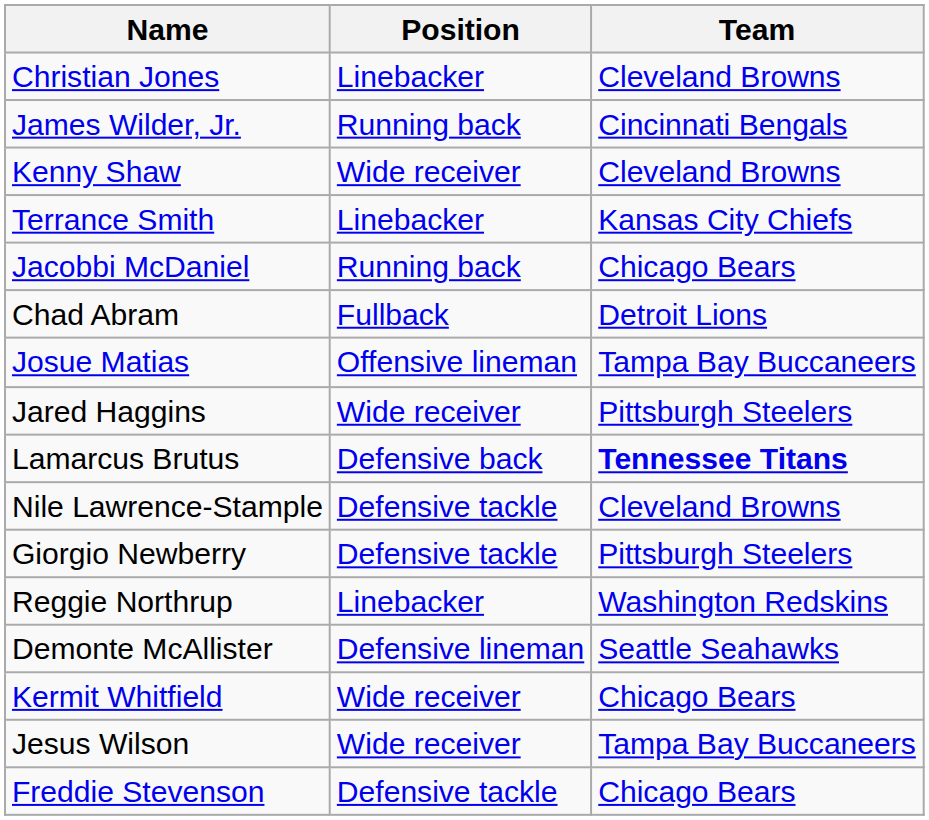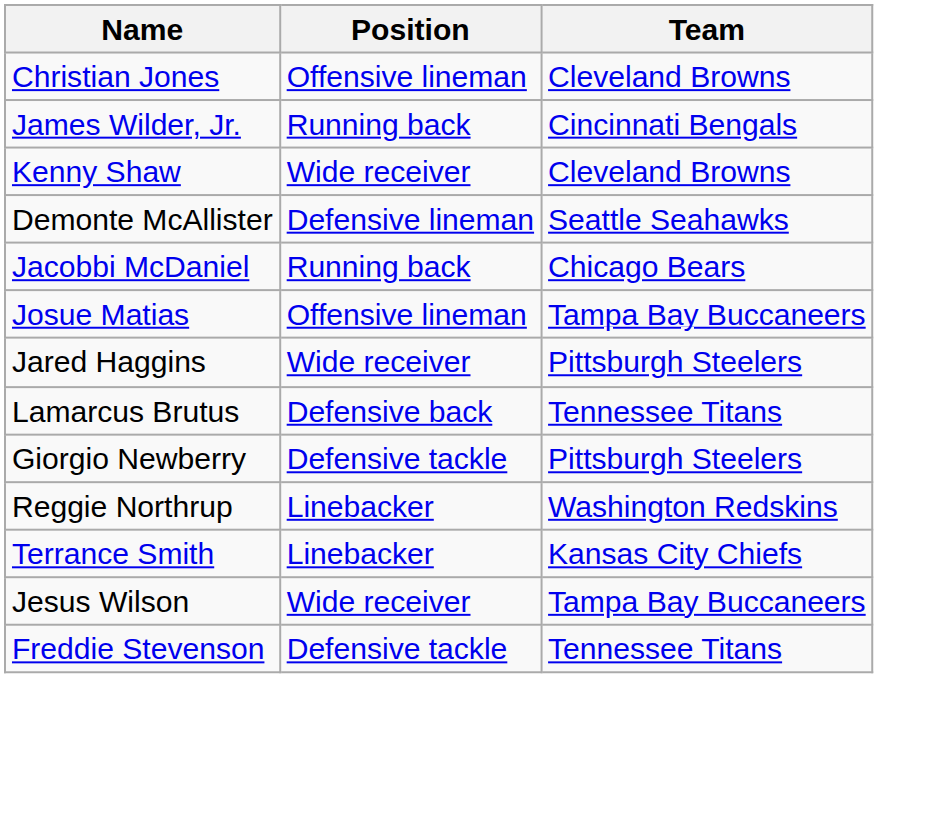Christian Jones | Position: Linebacker -> Offensive lineman
rows swapped: Demonte McAllister <-> Terrance Smith
- row: Chad Abram | Fullback | Detroit Lions
Lamarcus Brutus | Team: bold -> normal
- row: Nile Lawrence-Stample | Defensive tackle | Cleveland Browns
- row: Kermit Whitfield | Wide receiver | Chicago Bears
Freddie Stevenson | Team: Chicago Bears -> Tennessee Titans
